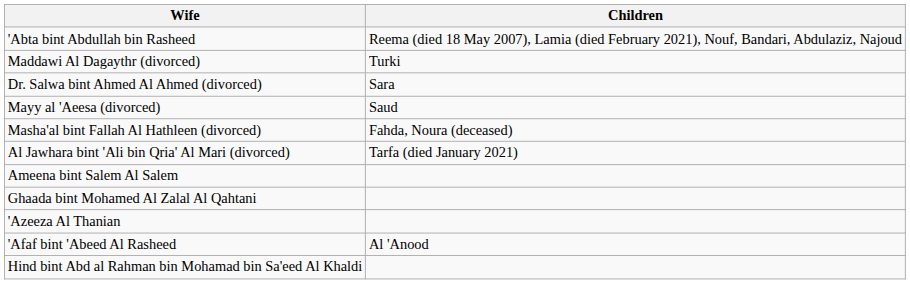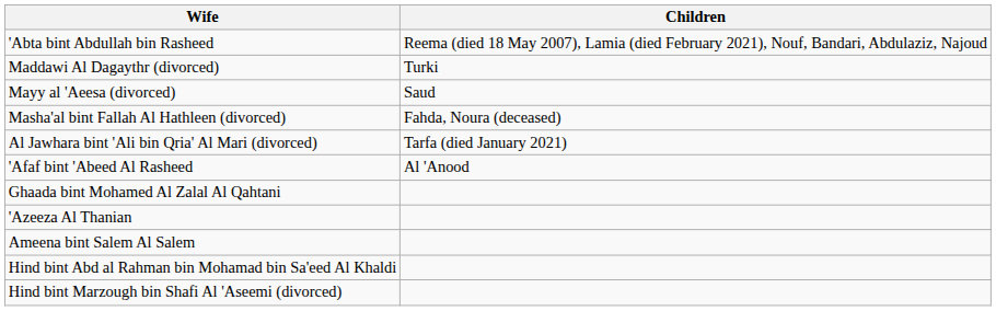- row: Dr. Salwa bint Ahmed Al Ahmed (divorced) | Sara
rows swapped: 'Afaf bint 'Abeed Al Rasheed <-> Ameena bint Salem Al Salem
+ row: Hind bint Marzough bin Shafi Al 'Aseemi (divorced)
